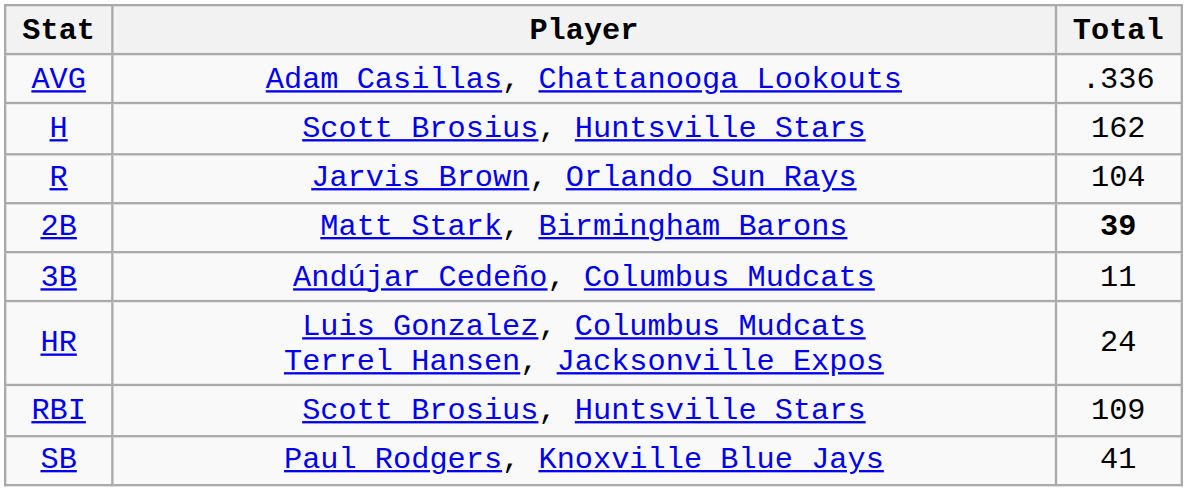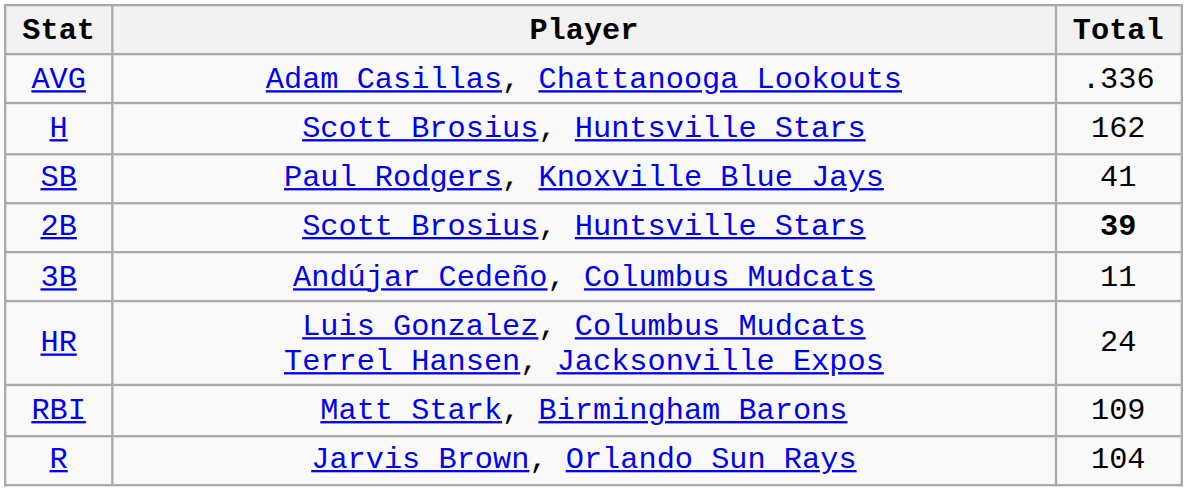rows swapped: R <-> SB
2B | Player: Matt Stark, Birmingham Barons -> Scott Brosius, Huntsville Stars
RBI | Player: Scott Brosius, Huntsville Stars -> Matt Stark, Birmingham Barons
